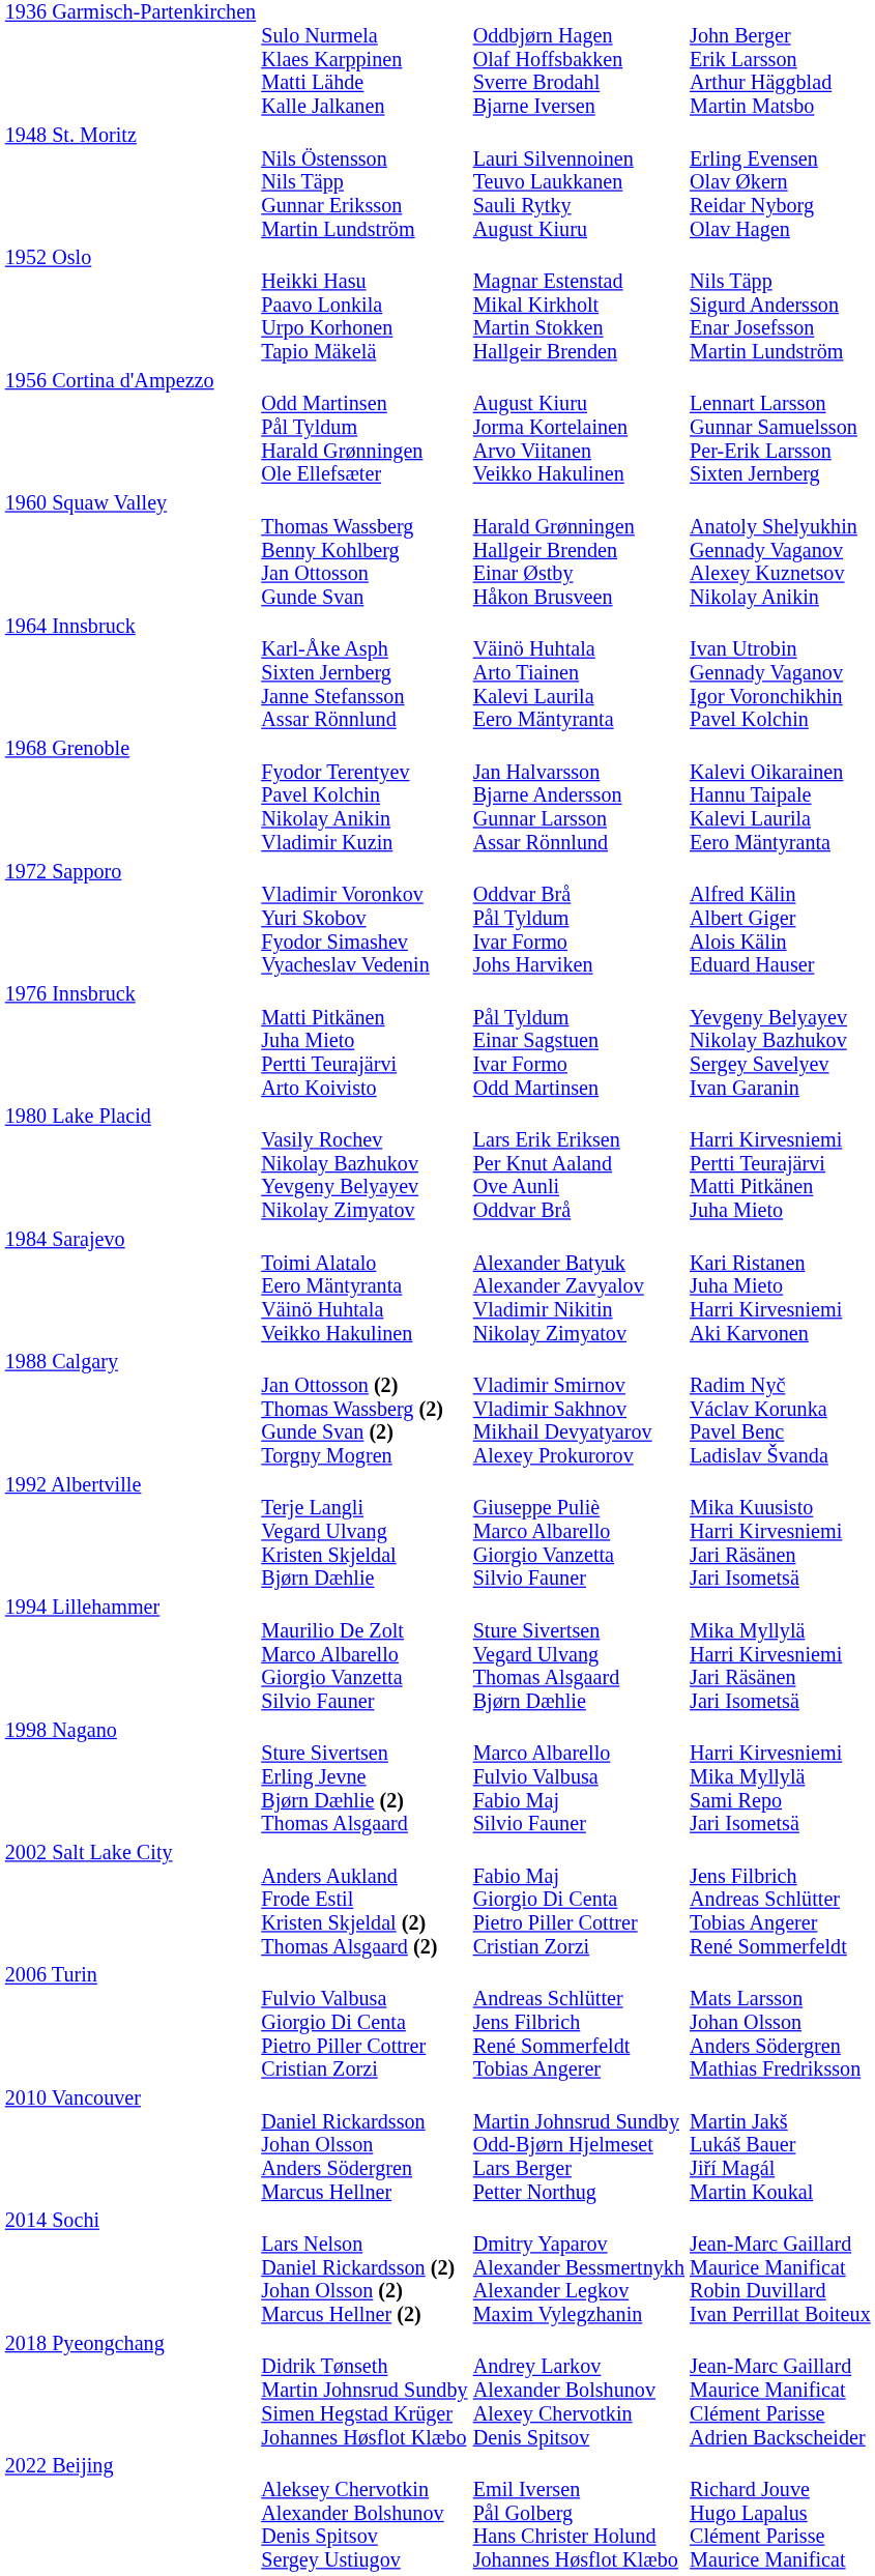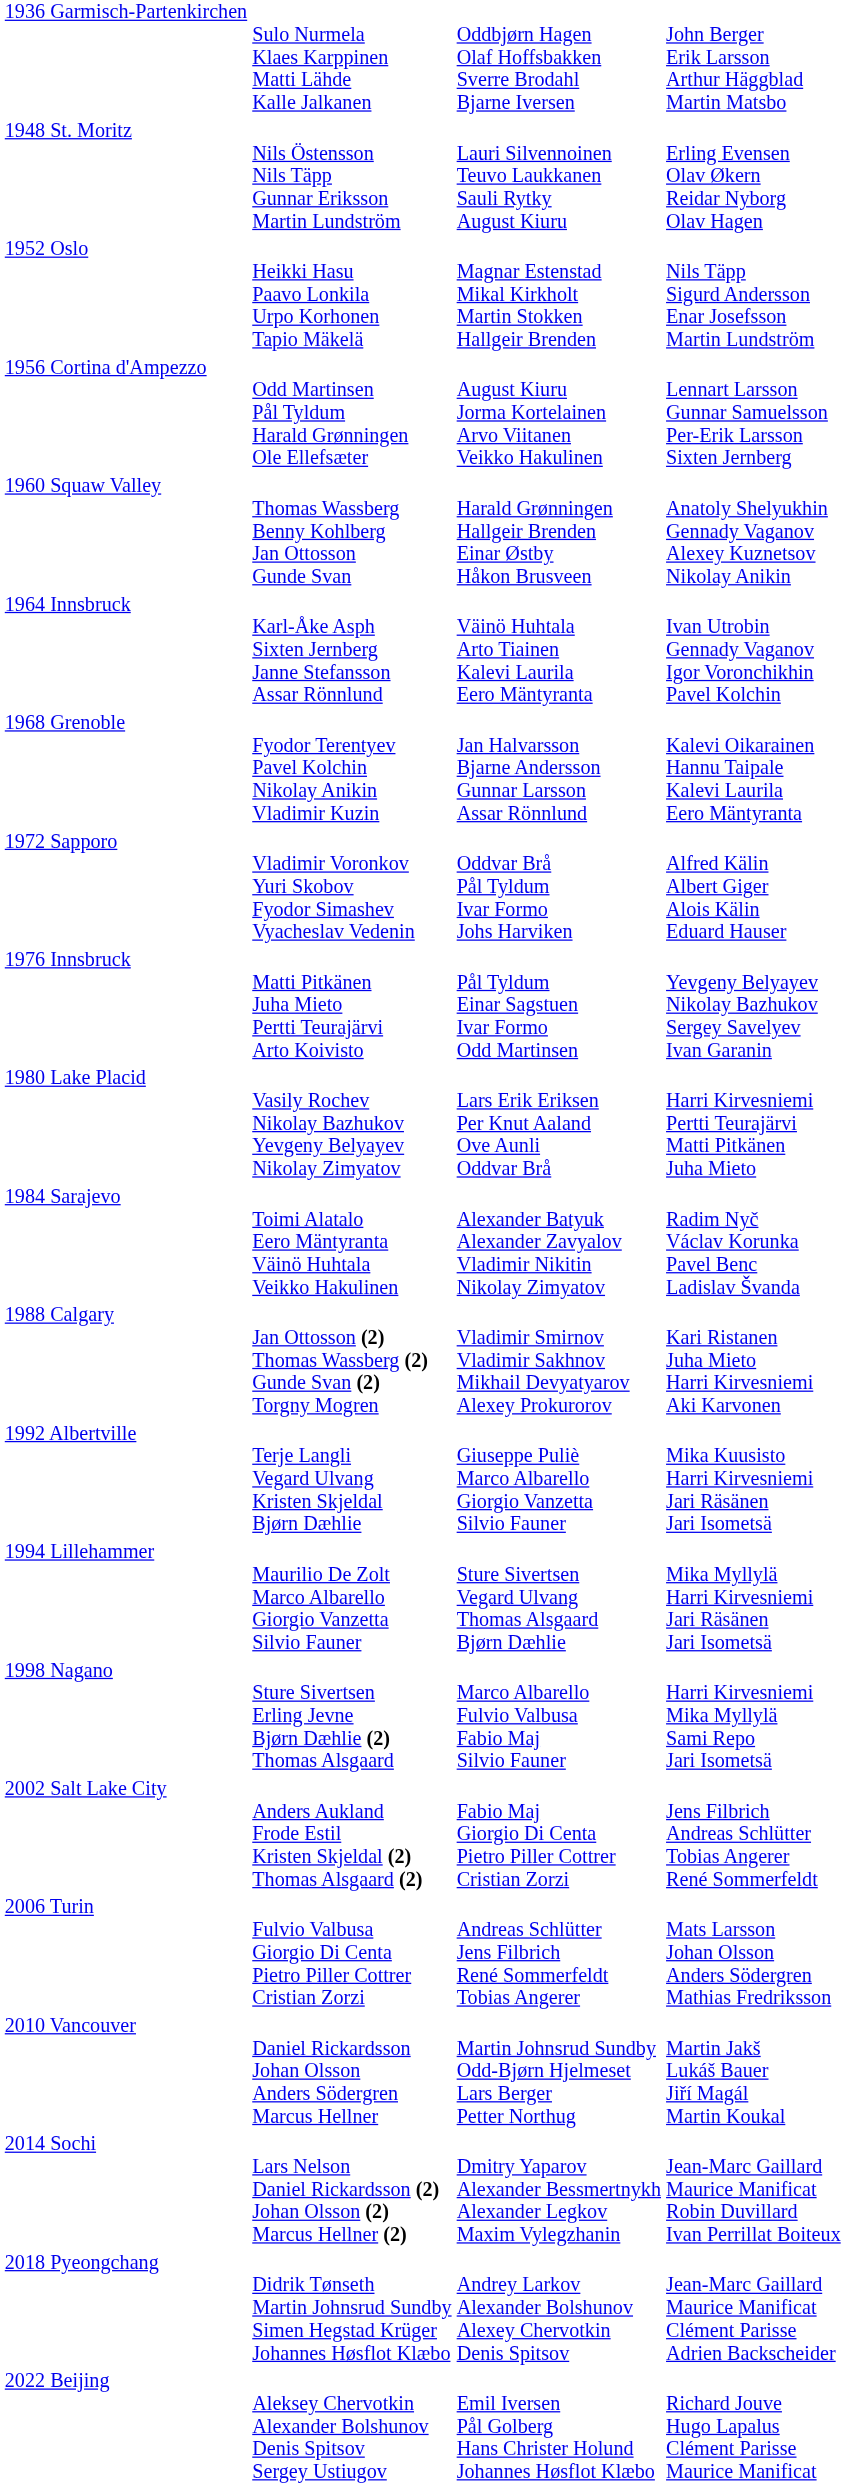1984 Sarajevo | column 4: Kari Ristanen Juha Mieto Harri Kirvesniemi Aki Karvonen -> Radim Nyč Václav Korunka Pavel Benc Ladislav Švanda
1988 Calgary | column 4: Radim Nyč Václav Korunka Pavel Benc Ladislav Švanda -> Kari Ristanen Juha Mieto Harri Kirvesniemi Aki Karvonen
